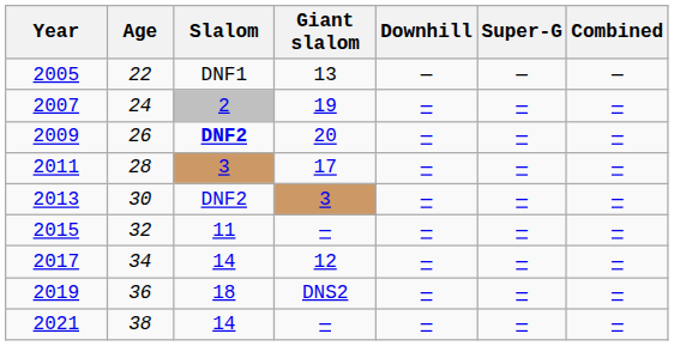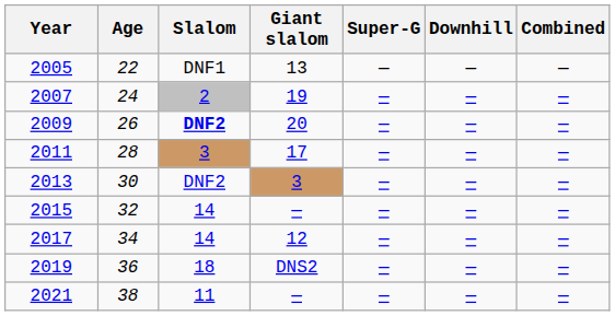columns swapped: Super-G <-> Downhill
2015 | Slalom: 11 -> 14
2021 | Slalom: 14 -> 11
